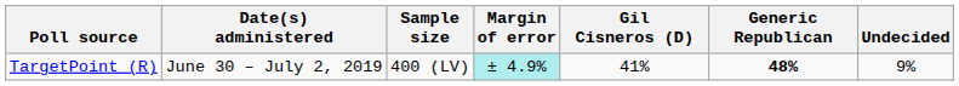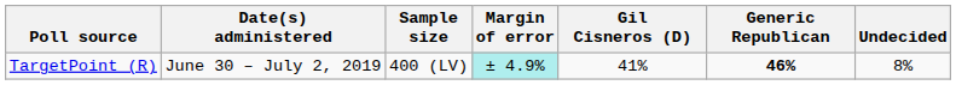TargetPoint (R) | Generic Republican: 48% -> 46%
TargetPoint (R) | Undecided: 9% -> 8%
